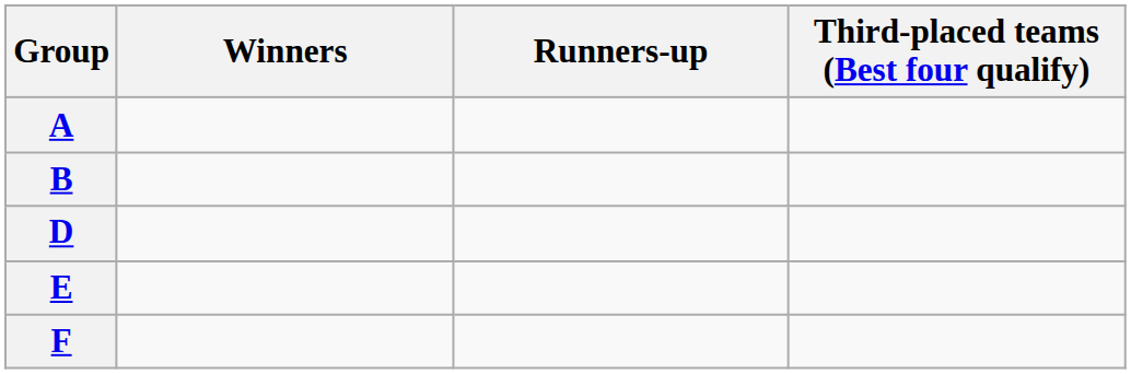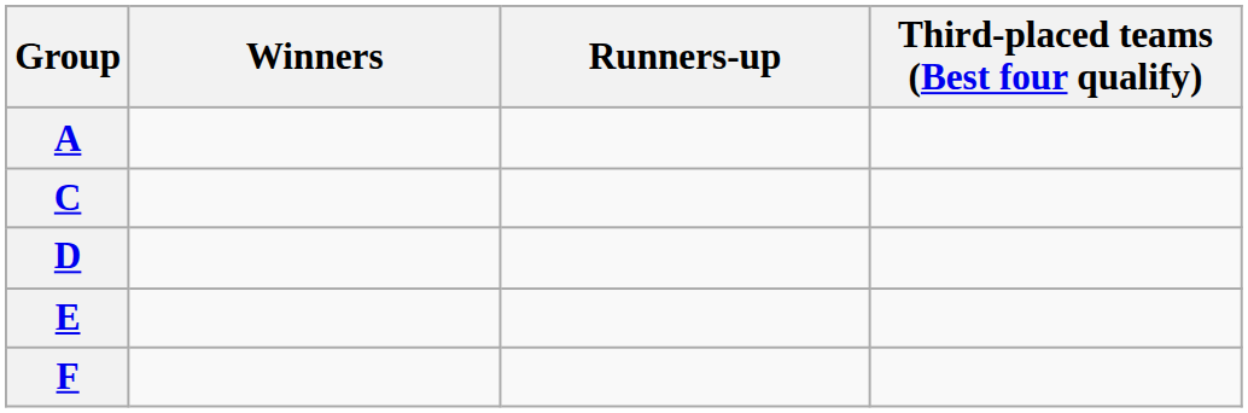- row: B
+ row: C
